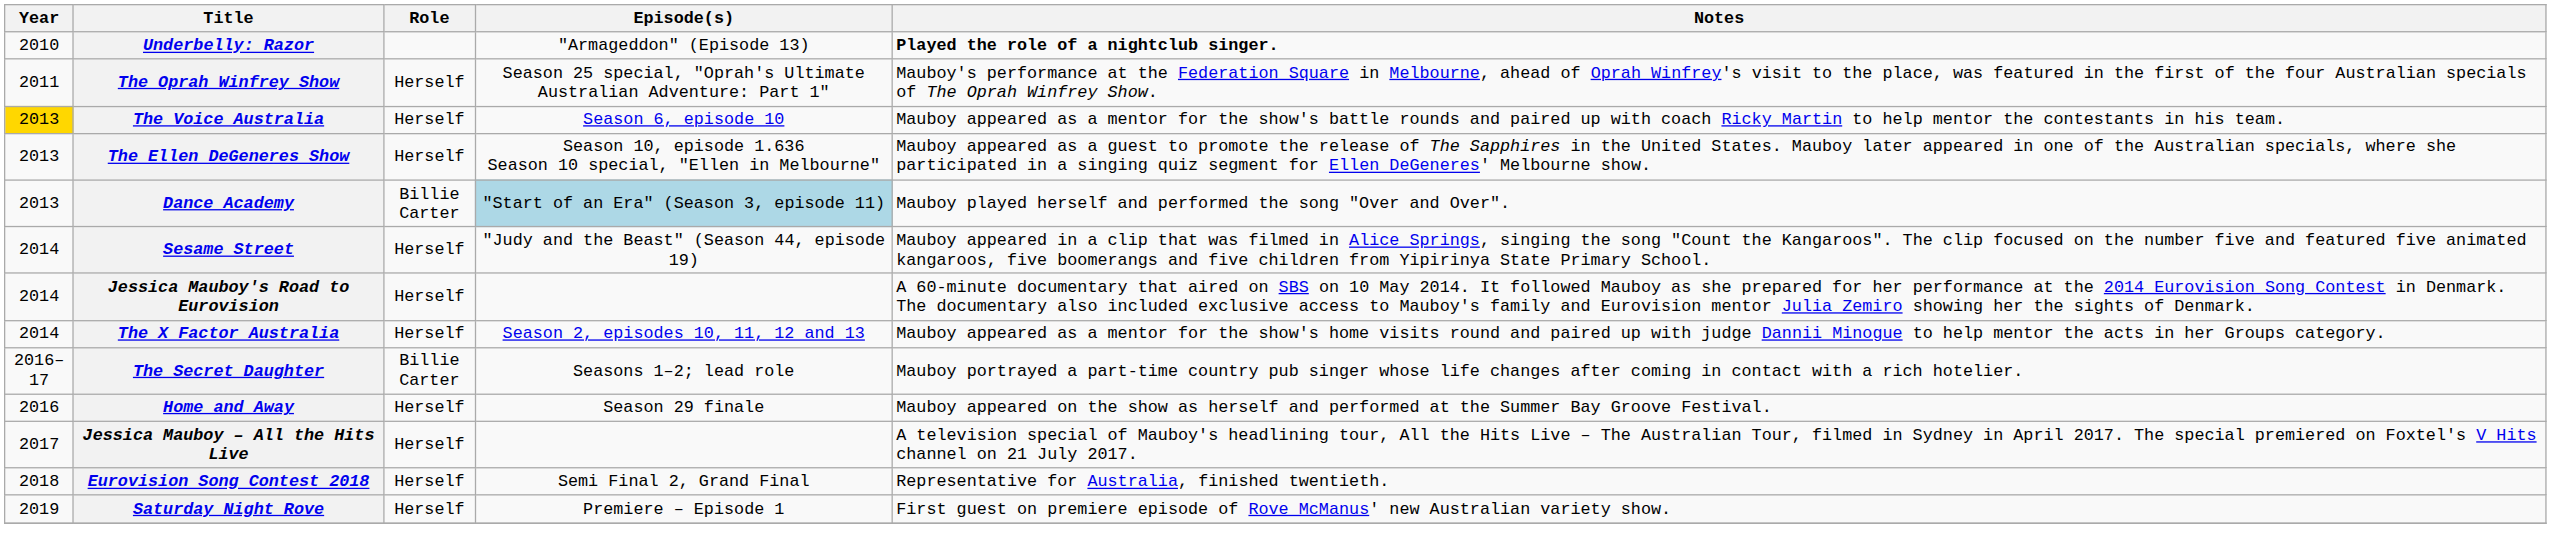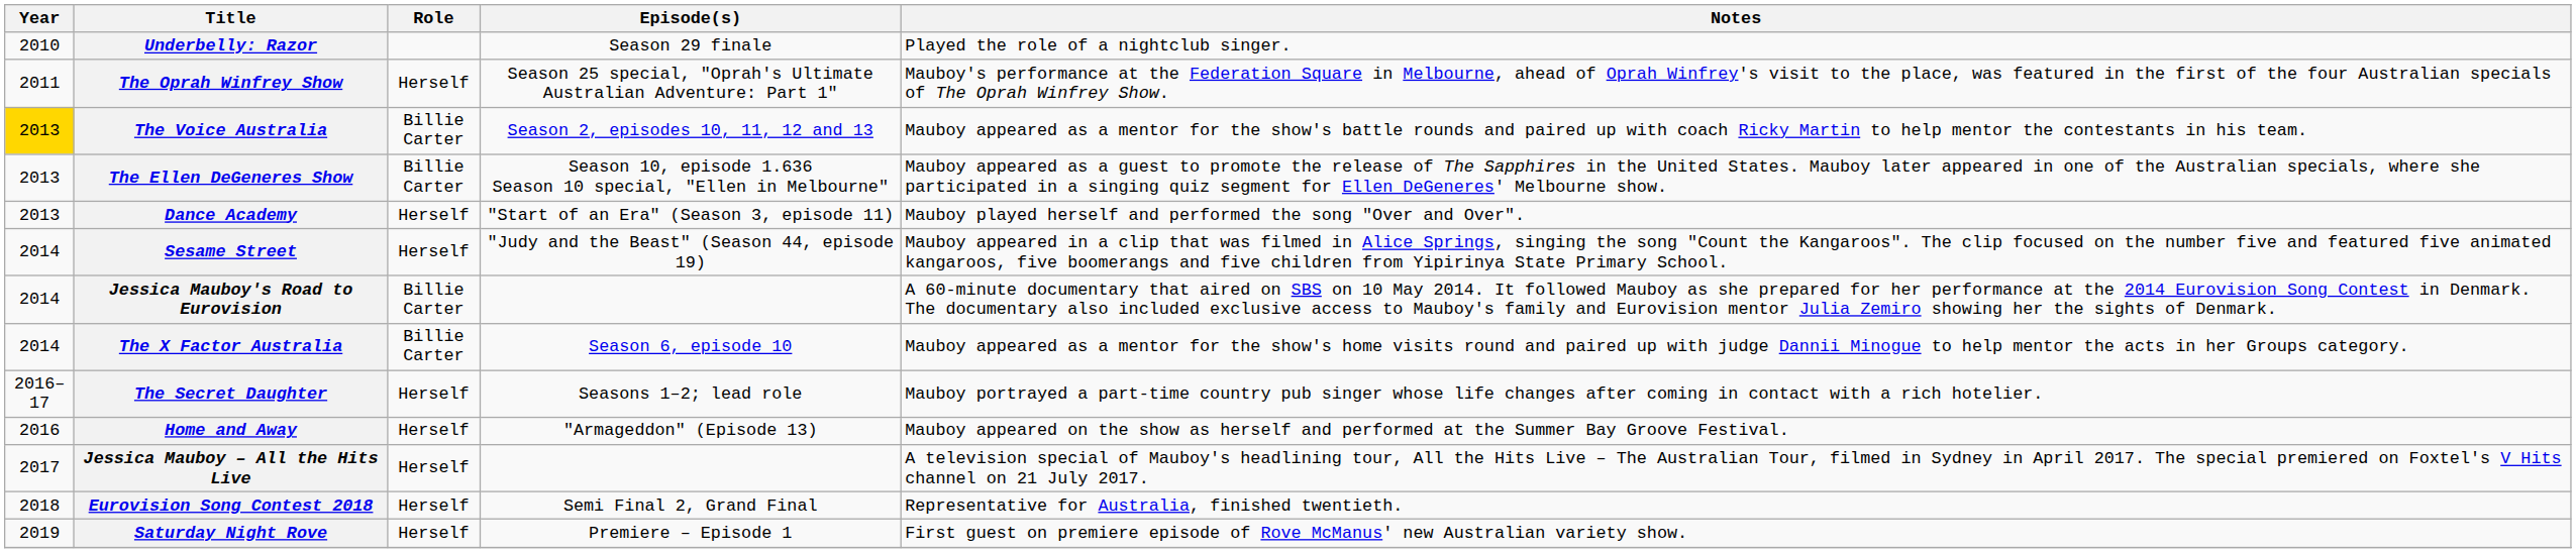Underbelly: Razor | Episode(s): "Armageddon" (Episode 13) -> Season 29 finale
Underbelly: Razor | Notes: bold -> normal
The Voice Australia | Role: Herself -> Billie Carter
The Voice Australia | Episode(s): Season 6, episode 10 -> Season 2, episodes 10, 11, 12 and 13
The Ellen DeGeneres Show | Role: Herself -> Billie Carter
Dance Academy | Role: Billie Carter -> Herself
Dance Academy | Episode(s): lightblue background -> no background
Jessica Mauboy's Road to Eurovision | Role: Herself -> Billie Carter
The X Factor Australia | Role: Herself -> Billie Carter
The X Factor Australia | Episode(s): Season 2, episodes 10, 11, 12 and 13 -> Season 6, episode 10
The Secret Daughter | Role: Billie Carter -> Herself
Home and Away | Episode(s): Season 29 finale -> "Armageddon" (Episode 13)
